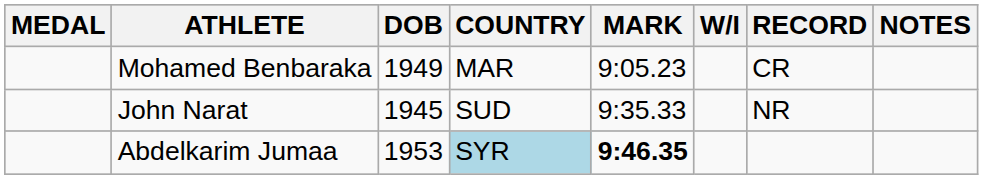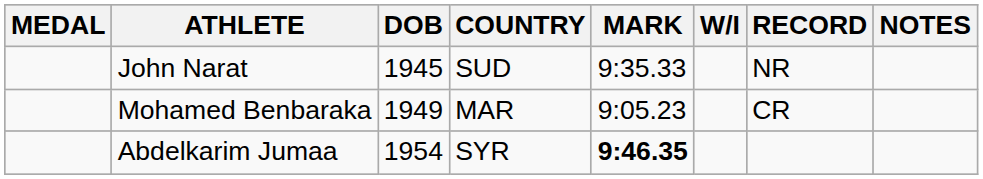rows swapped: Mohamed Benbaraka <-> John Narat
Abdelkarim Jumaa | DOB: 1953 -> 1954
Abdelkarim Jumaa | COUNTRY: lightblue background -> no background
